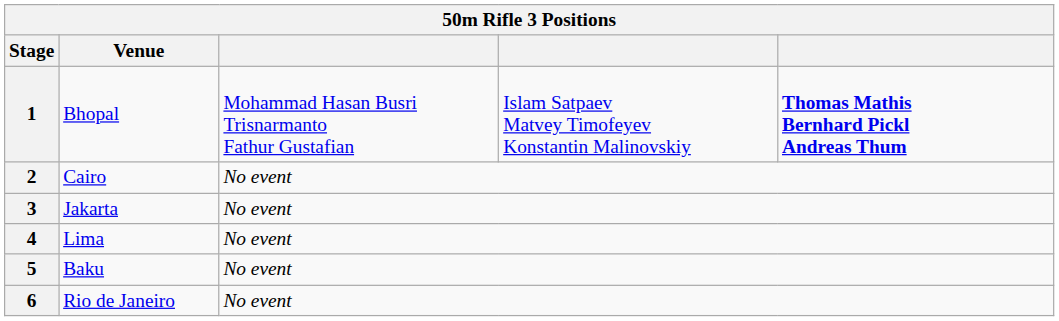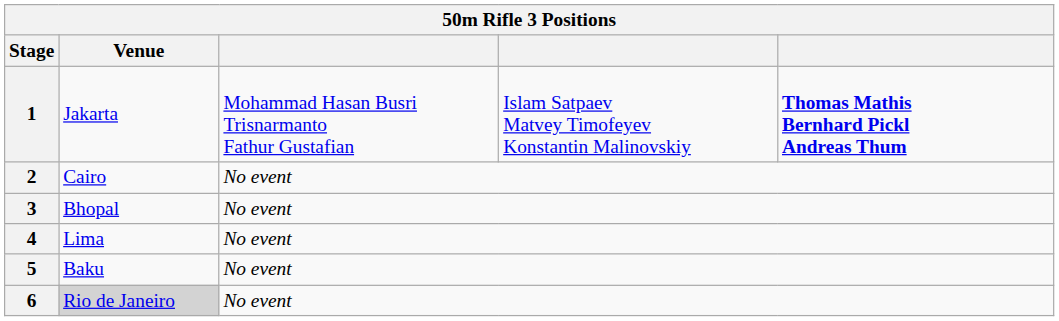1 | Venue: Bhopal -> Jakarta
3 | Venue: Jakarta -> Bhopal
6 | Venue: no background -> lightgrey background
